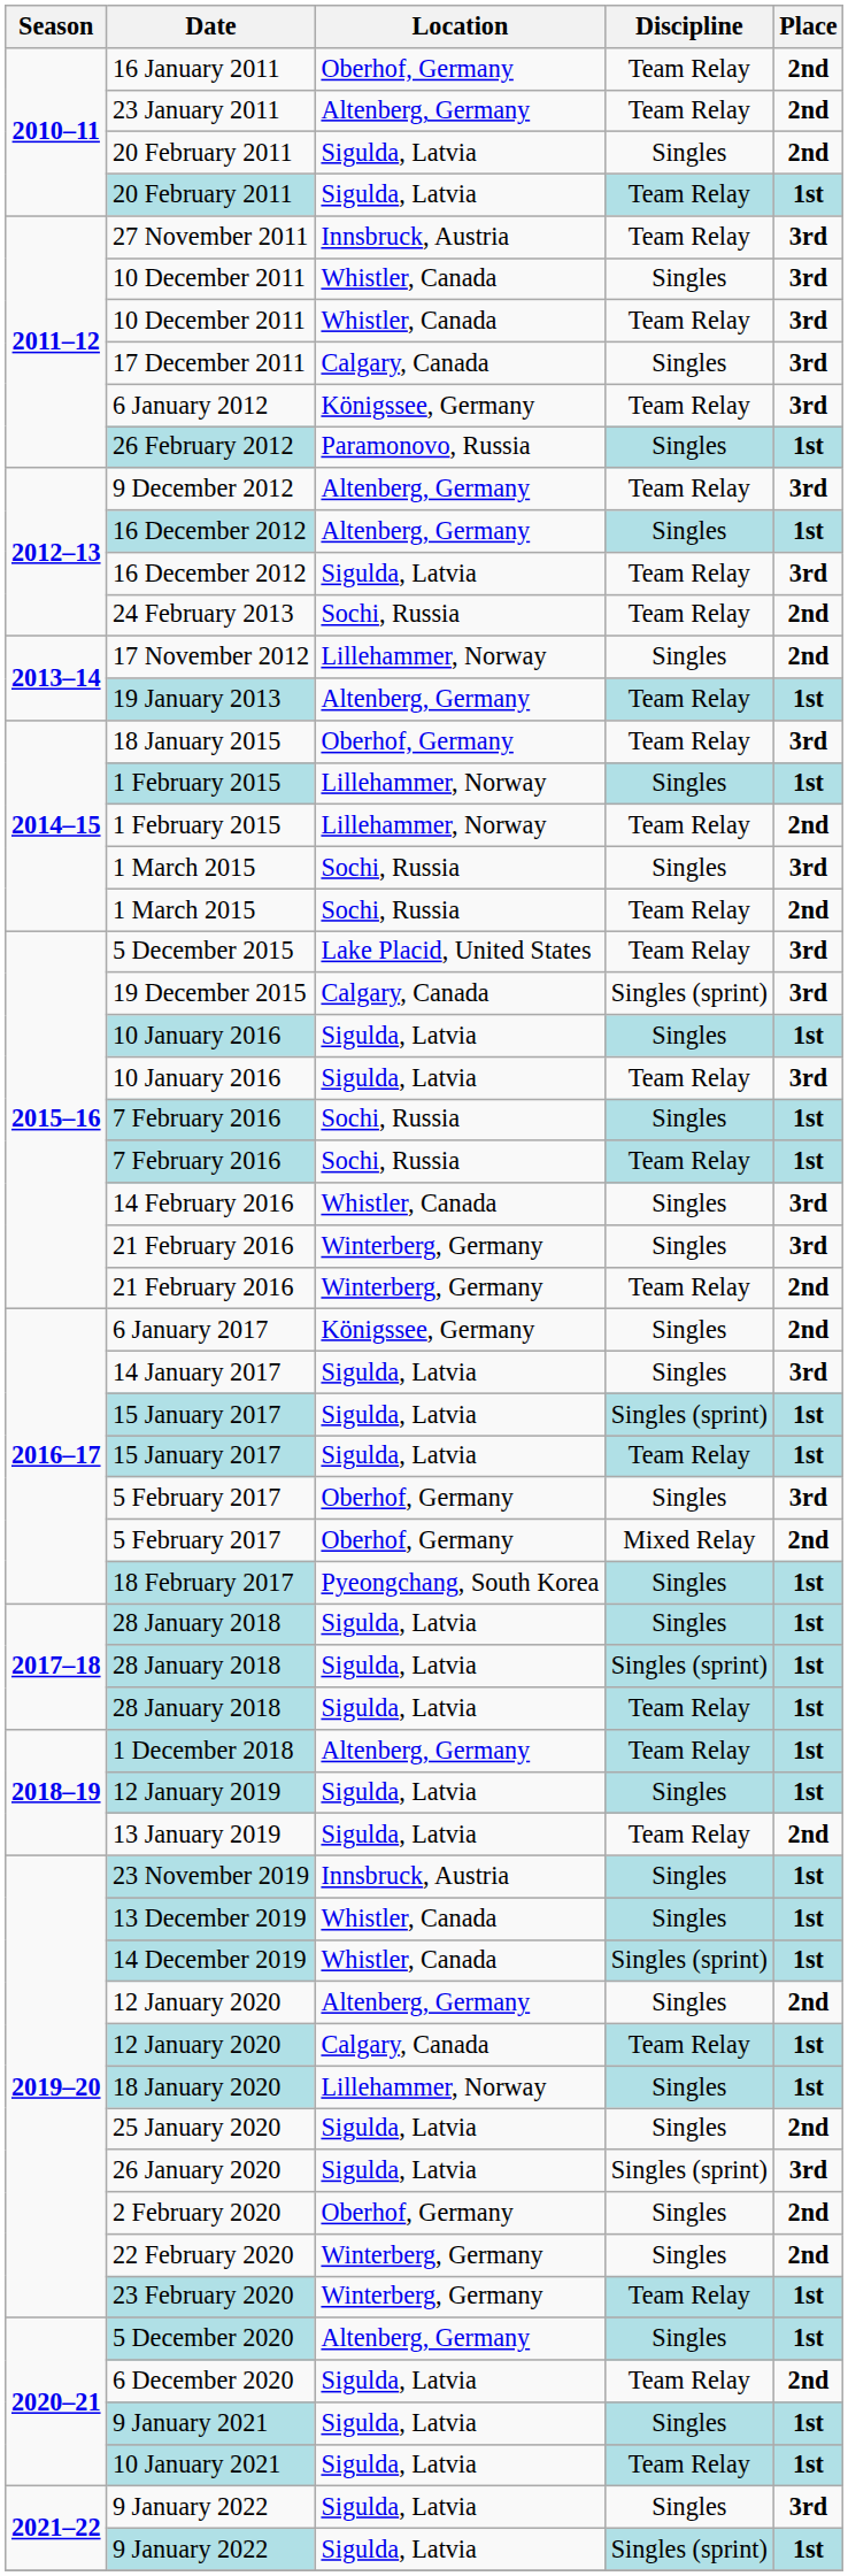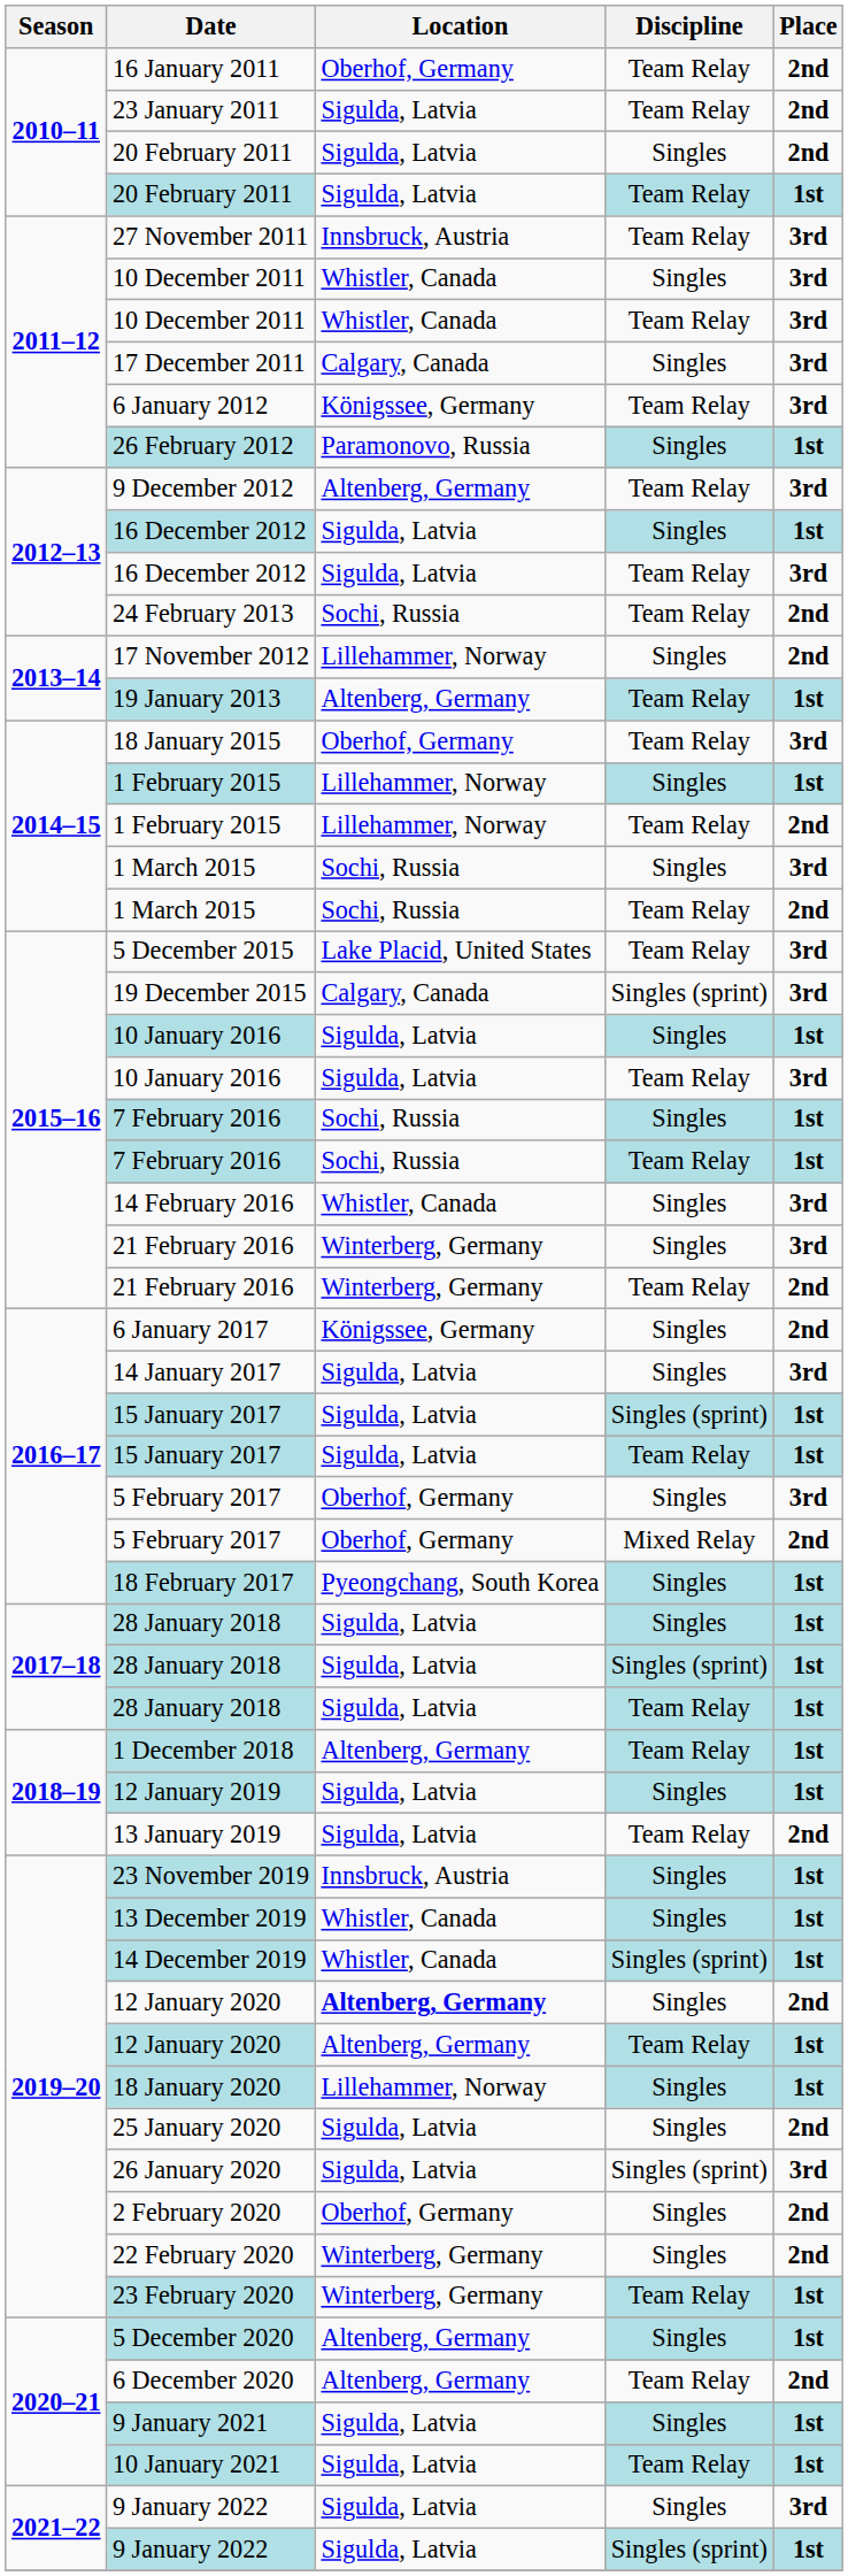23 January 2011 | Location: Altenberg, Germany -> Sigulda, Latvia
16 December 2012 / Singles | Location: Altenberg, Germany -> Sigulda, Latvia
12 January 2020 / Singles | Location: normal -> bold
12 January 2020 / Team Relay | Location: Calgary, Canada -> Altenberg, Germany
6 December 2020 | Location: Sigulda, Latvia -> Altenberg, Germany
